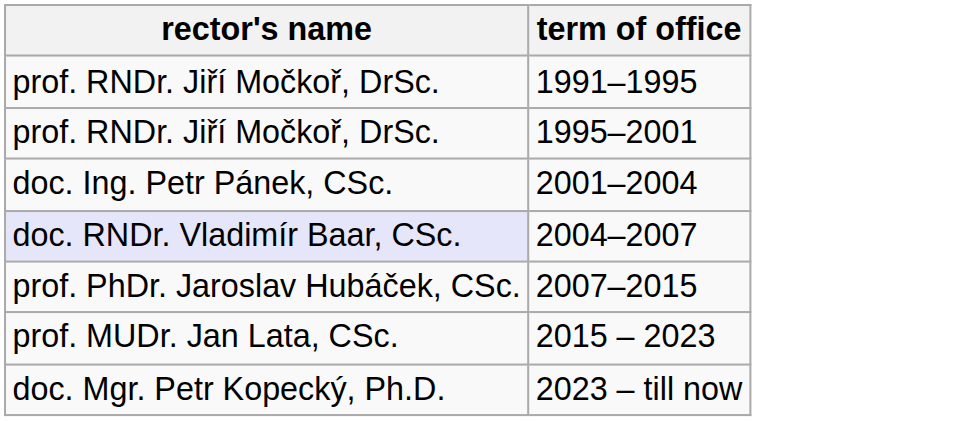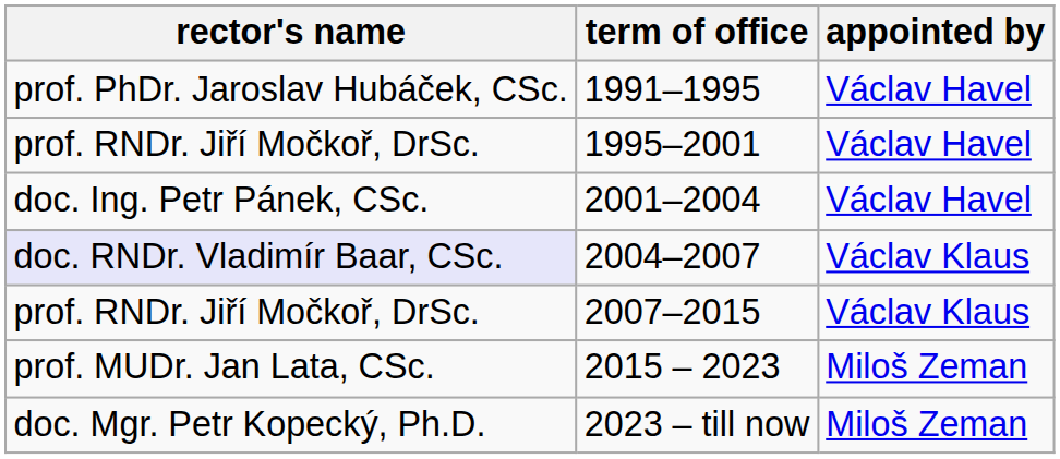+ column: appointed by | Václav Havel | Václav Havel | Václav Havel | Václav Klaus | Václav Klaus | Miloš Zeman | Miloš Zeman
1991–1995 | rector's name: prof. RNDr. Jiří Močkoř, DrSc. -> prof. PhDr. Jaroslav Hubáček, CSc.
2007–2015 | rector's name: prof. PhDr. Jaroslav Hubáček, CSc. -> prof. RNDr. Jiří Močkoř, DrSc.
